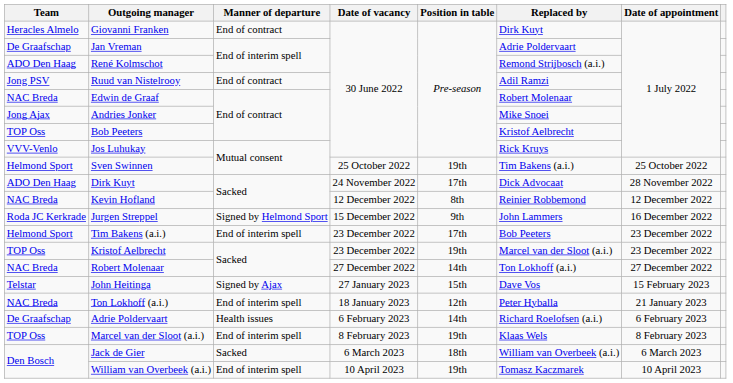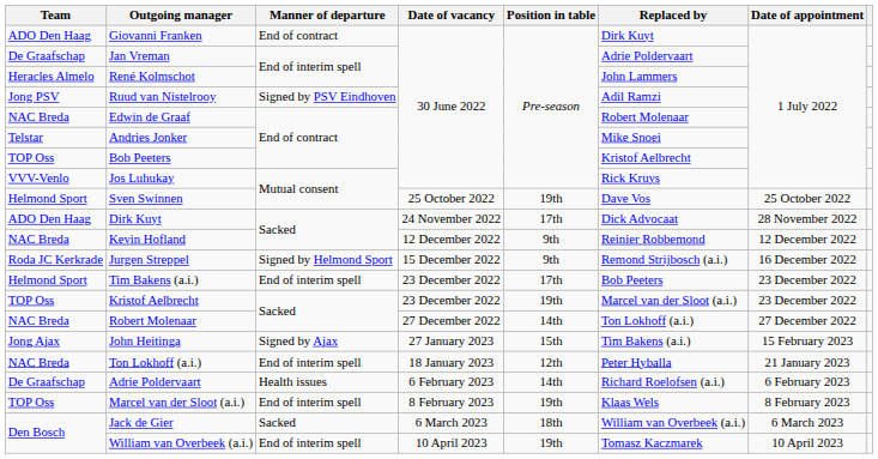Giovanni Franken | Team: Heracles Almelo -> ADO Den Haag
René Kolmschot | Team: ADO Den Haag -> Heracles Almelo
René Kolmschot | Replaced by: Remond Strijbosch (a.i.) -> John Lammers
Ruud van Nistelrooy | Manner of departure: End of contract -> Signed by PSV Eindhoven
Andries Jonker | Team: Jong Ajax -> Telstar
Sven Swinnen | Replaced by: Tim Bakens (a.i.) -> Dave Vos
Kevin Hofland | Position in table: 8th -> 9th
Jurgen Streppel | Replaced by: John Lammers -> Remond Strijbosch (a.i.)
John Heitinga | Team: Telstar -> Jong Ajax
John Heitinga | Replaced by: Dave Vos -> Tim Bakens (a.i.)
